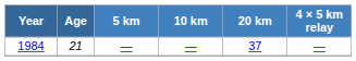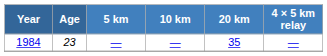1984 | Age: 21 -> 23
1984 | 20 km: 37 -> 35
